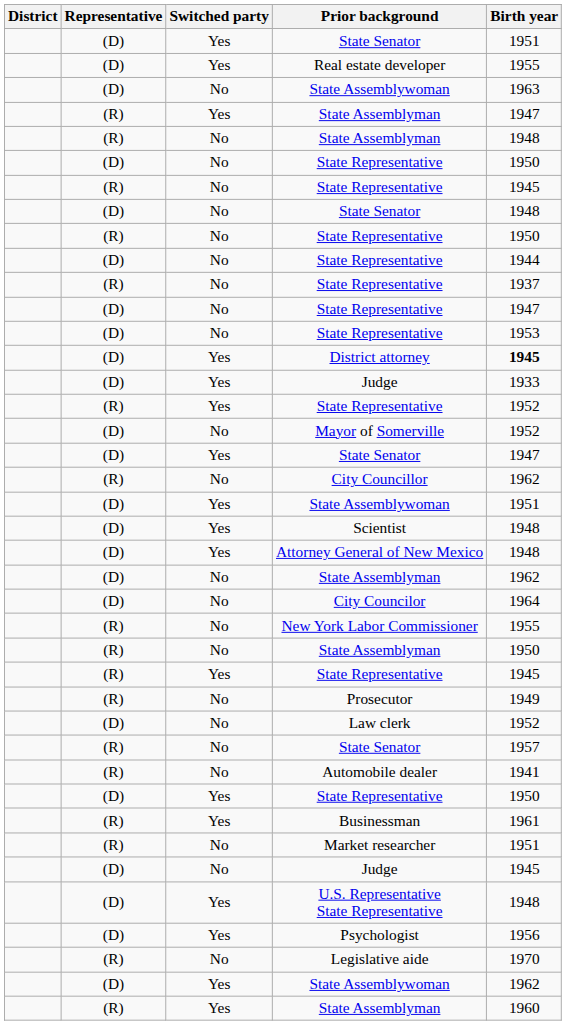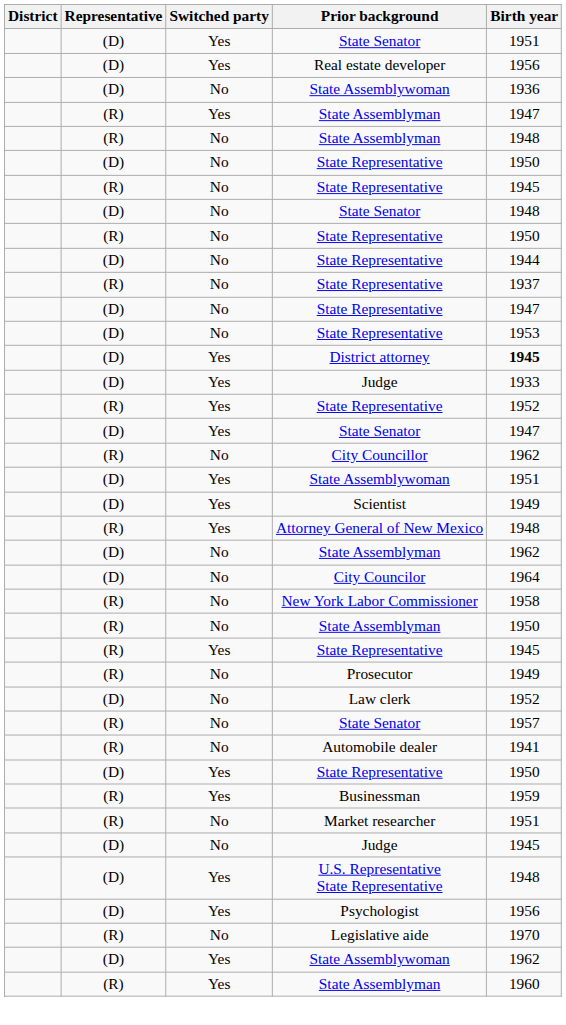Real estate developer | Birth year: 1955 -> 1956
No / State Assemblywoman | Birth year: 1963 -> 1936
- row: (D) | No | Mayor of Somerville | 1952
Scientist | Birth year: 1948 -> 1949
Attorney General of New Mexico | Representative: (D) -> (R)
New York Labor Commissioner | Birth year: 1955 -> 1958
Businessman | Birth year: 1961 -> 1959
